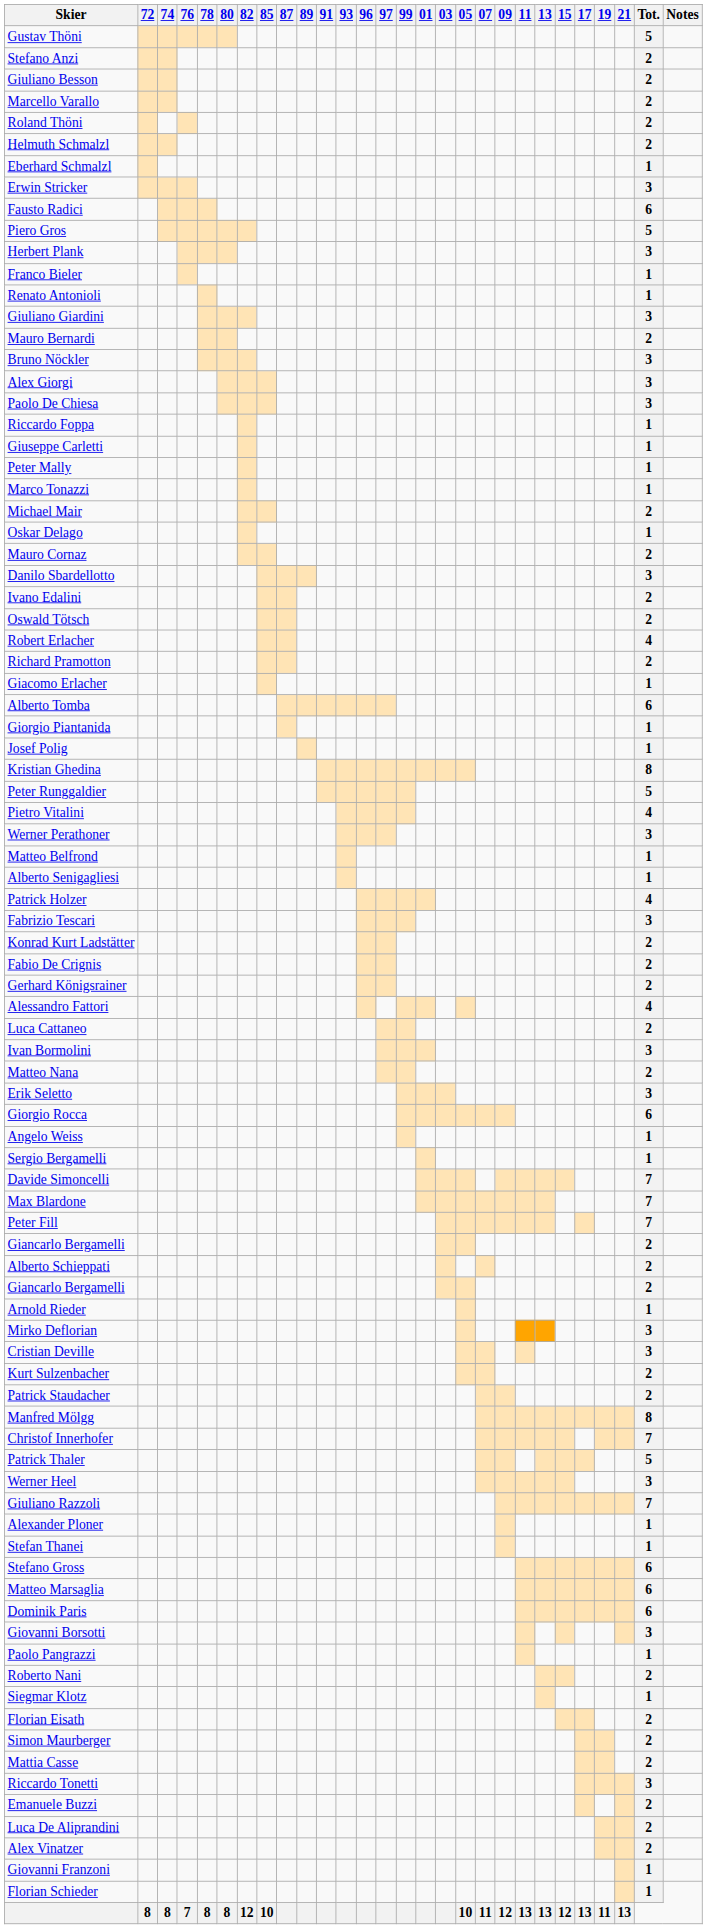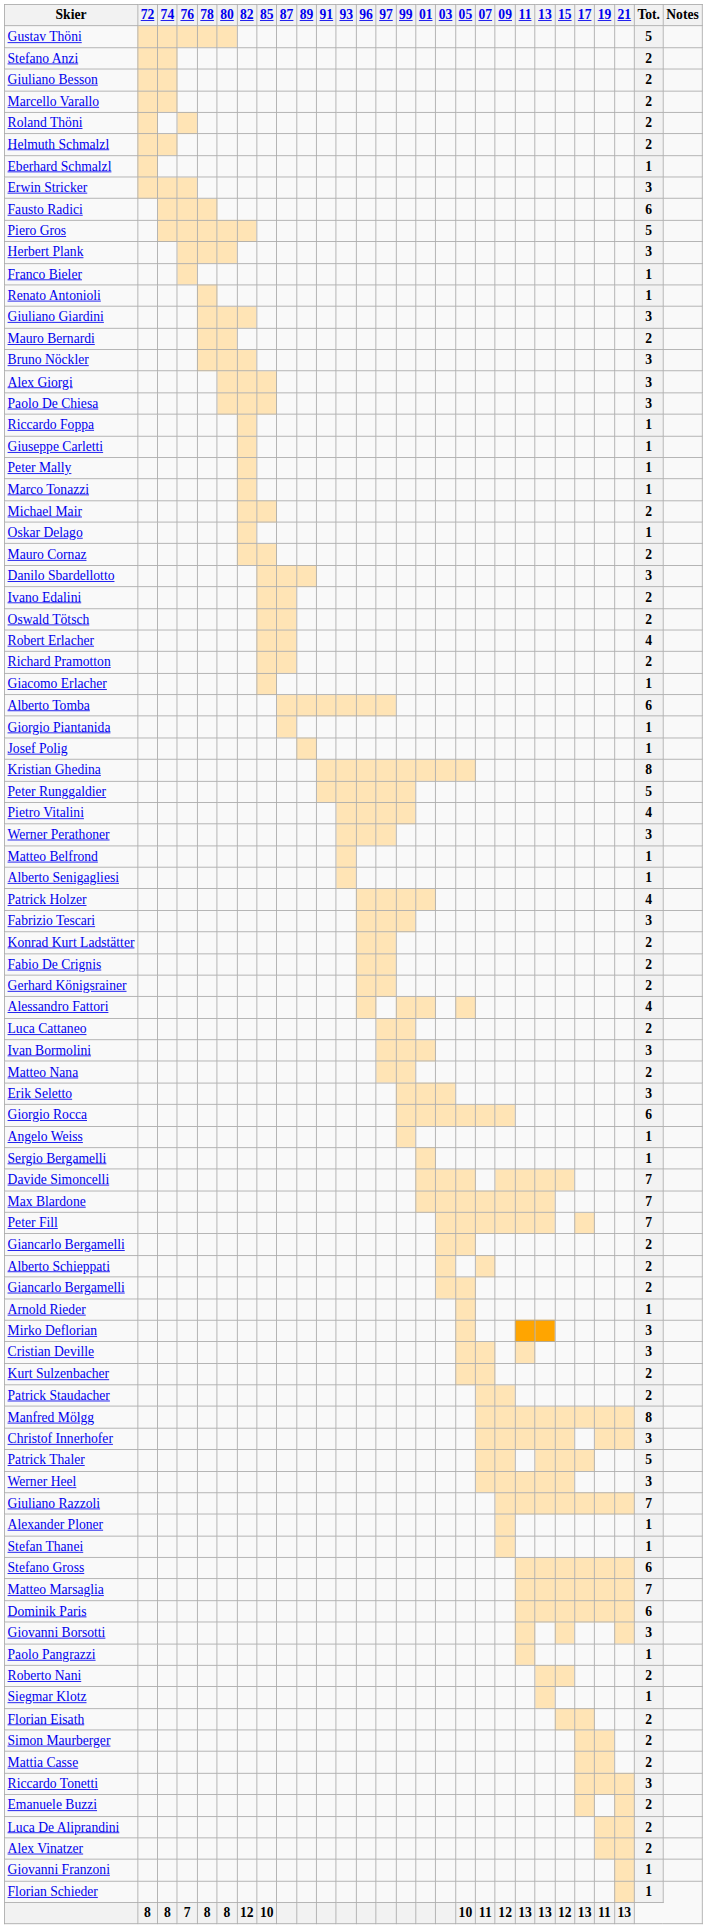Christof Innerhofer | Tot.: 7 -> 3
Matteo Marsaglia | Tot.: 6 -> 7
